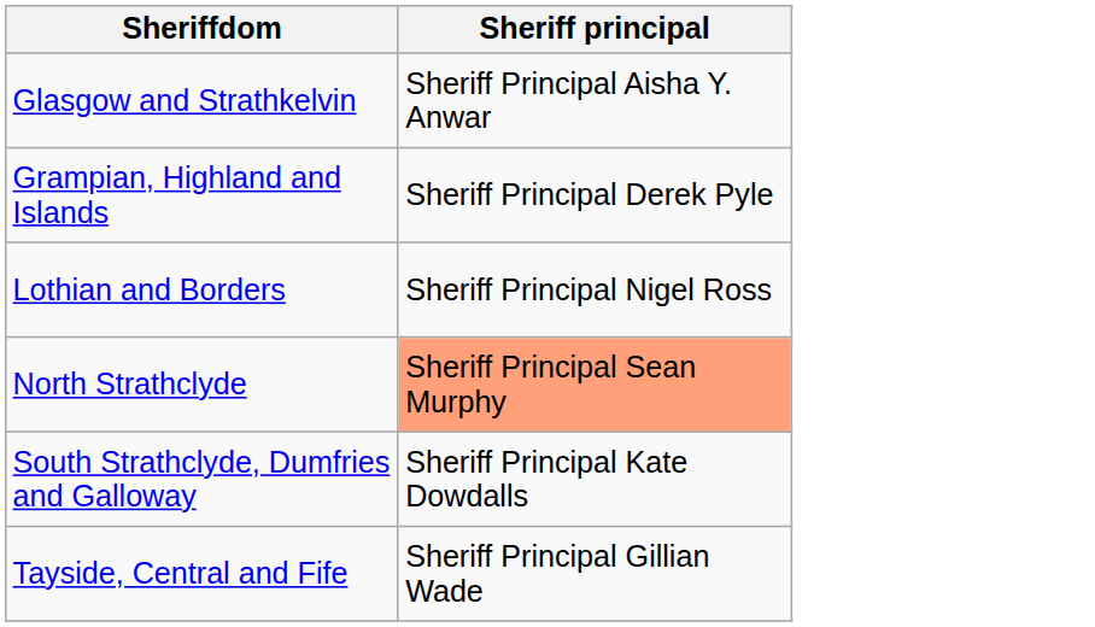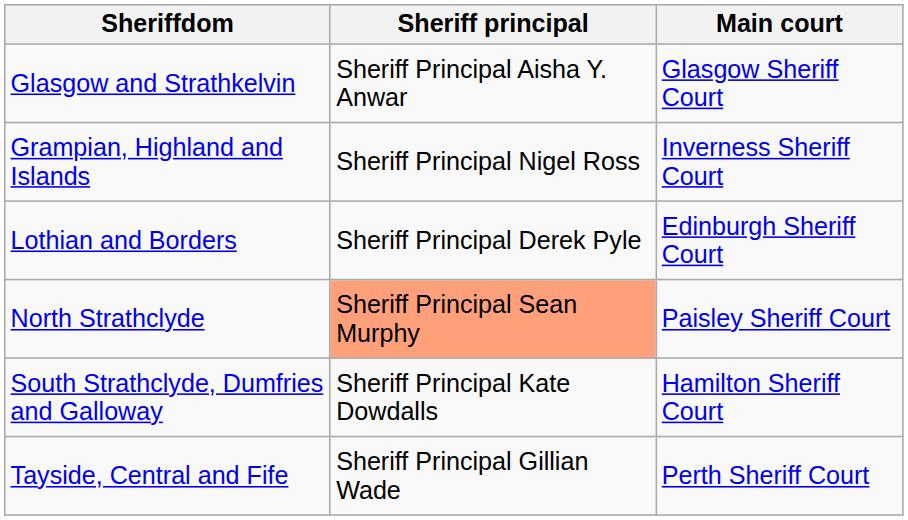+ column: Main court | Glasgow Sheriff Court | Inverness Sheriff Court | Edinburgh Sheriff Court | Paisley Sheriff Court | Hamilton Sheriff Court | Perth Sheriff Court
Grampian, Highland and Islands | Sheriff principal: Sheriff Principal Derek Pyle -> Sheriff Principal Nigel Ross
Lothian and Borders | Sheriff principal: Sheriff Principal Nigel Ross -> Sheriff Principal Derek Pyle
